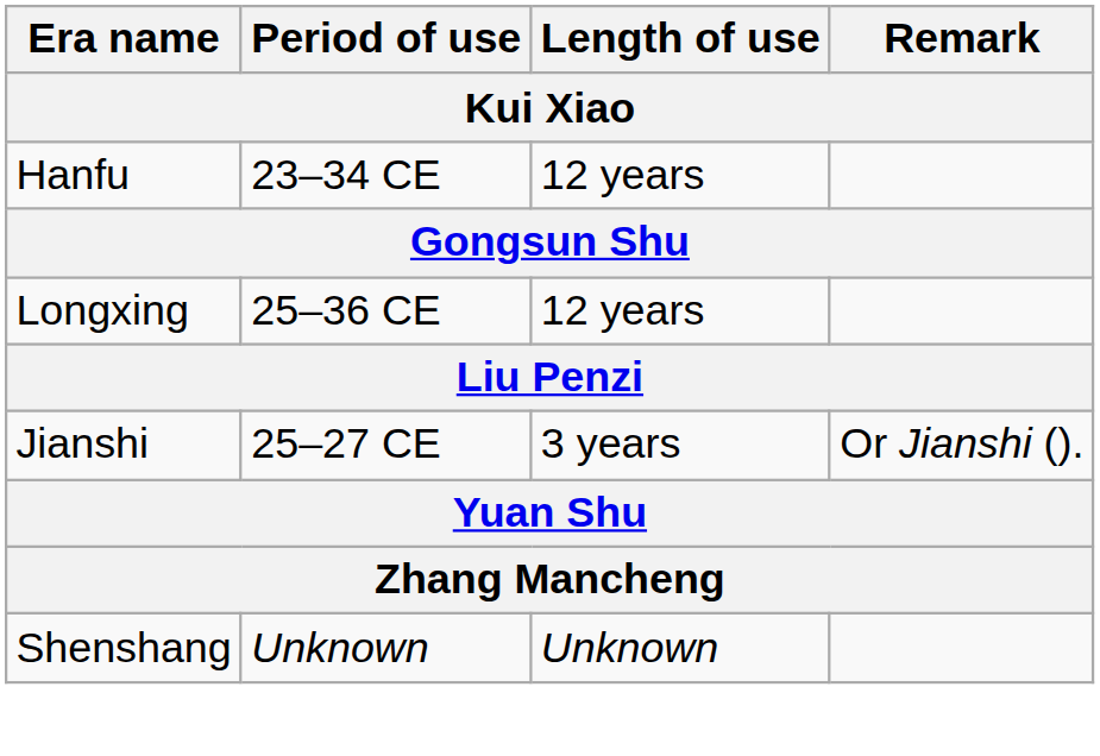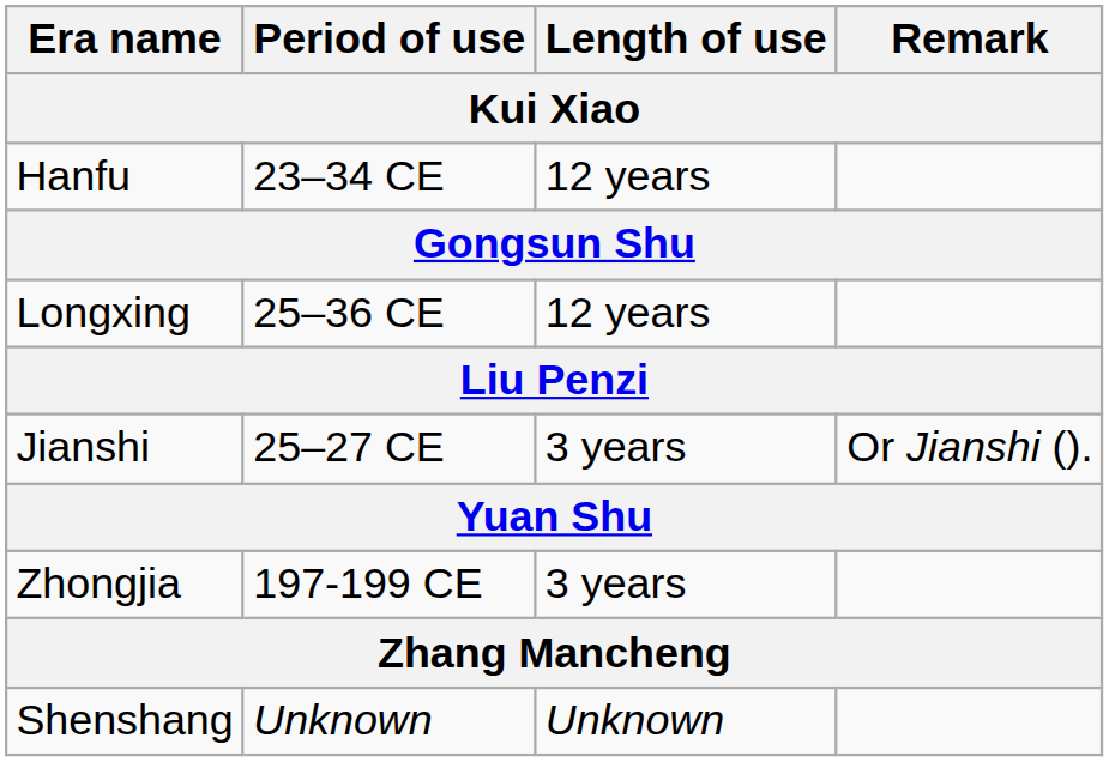+ row: Zhongjia | 197-199 CE | 3 years
